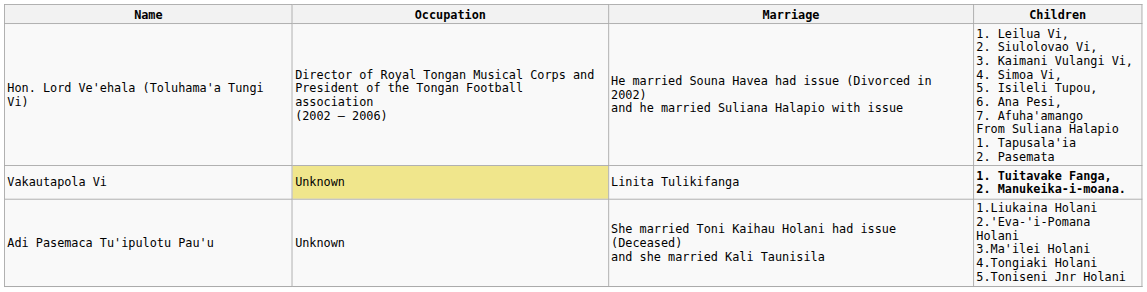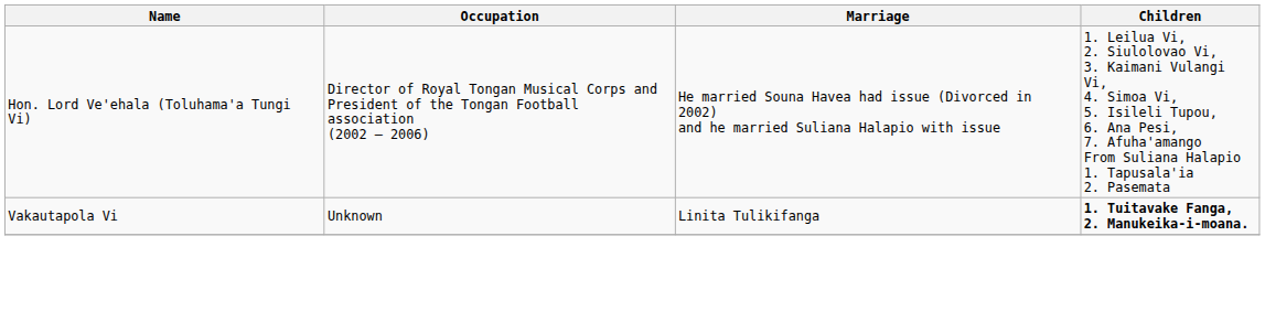Vakautapola Vi | Occupation: khaki background -> no background
- row: Adi Pasemaca Tu'ipulotu Pau'u | Unknown | She married Toni Kaihau Holani had issue (Deceased) and she married Kali Taunisila | 1.Liukaina Holani 2.'Eva-'i-Pomana Holani 3.Ma'ilei Holani 4.Tongiaki Holani 5.Toniseni Jnr Holani
